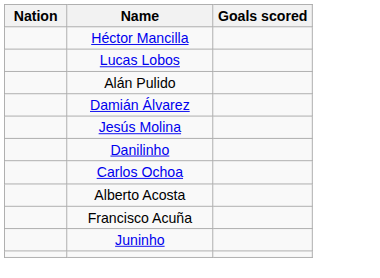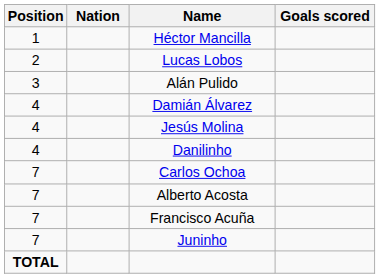+ column: Position | 1 | 2 | 3 | 4 | 4 | 4 | 7 | 7 | 7 | 7 | TOTAL
